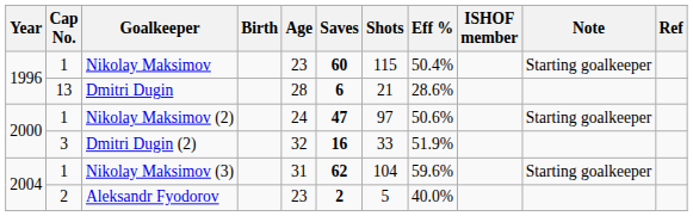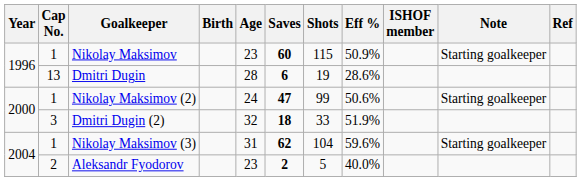Nikolay Maksimov | Eff %: 50.4% -> 50.9%
Dmitri Dugin | Shots: 21 -> 19
Nikolay Maksimov (2) | Shots: 97 -> 99
Dmitri Dugin (2) | Saves: 16 -> 18
